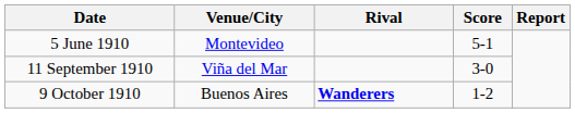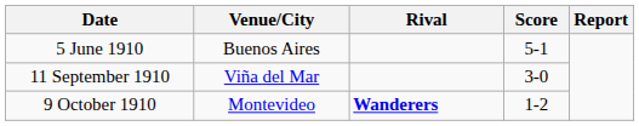5 June 1910 | Venue/City: Montevideo -> Buenos Aires
9 October 1910 | Venue/City: Buenos Aires -> Montevideo
